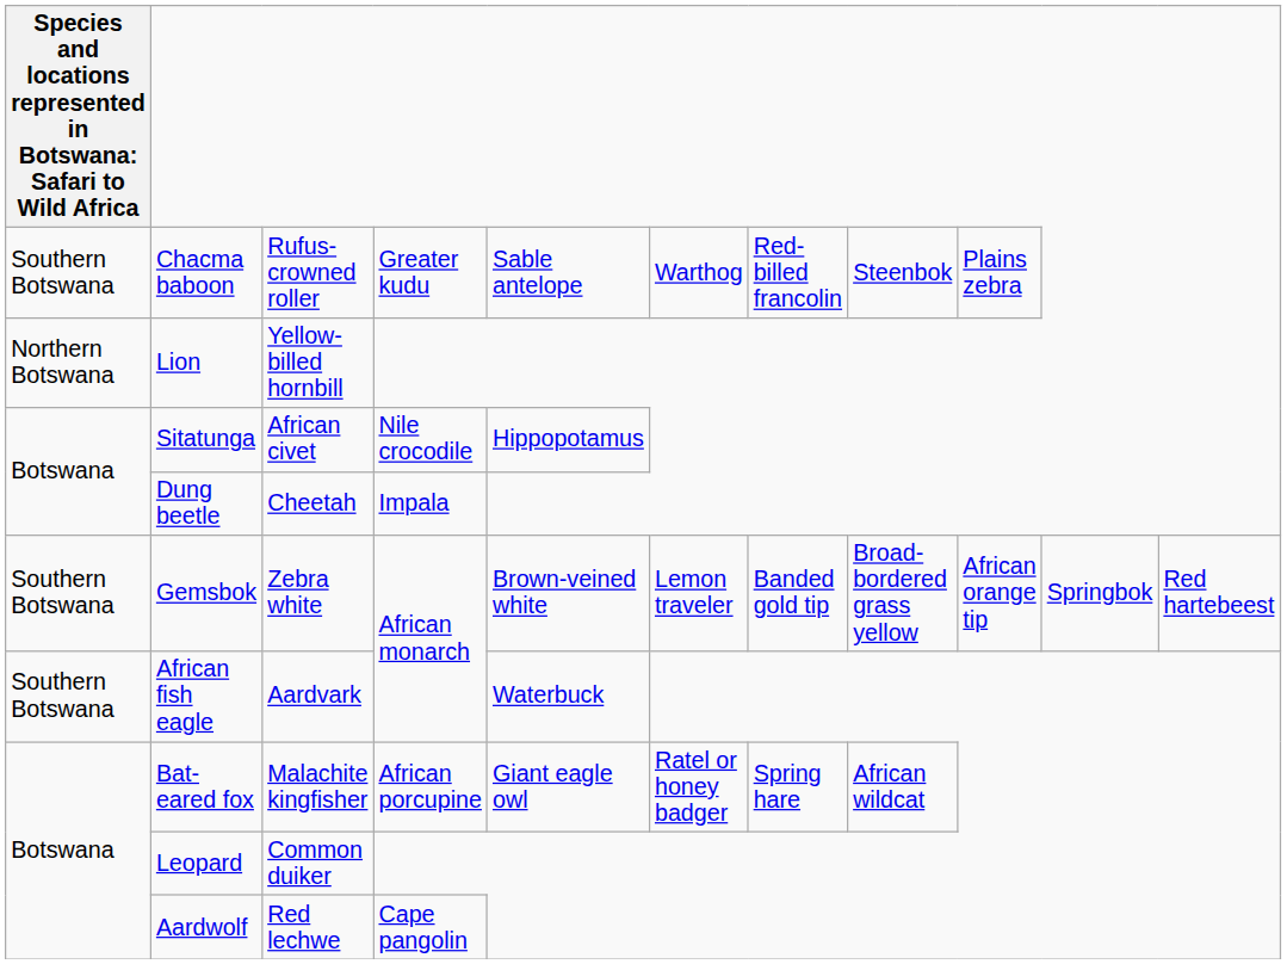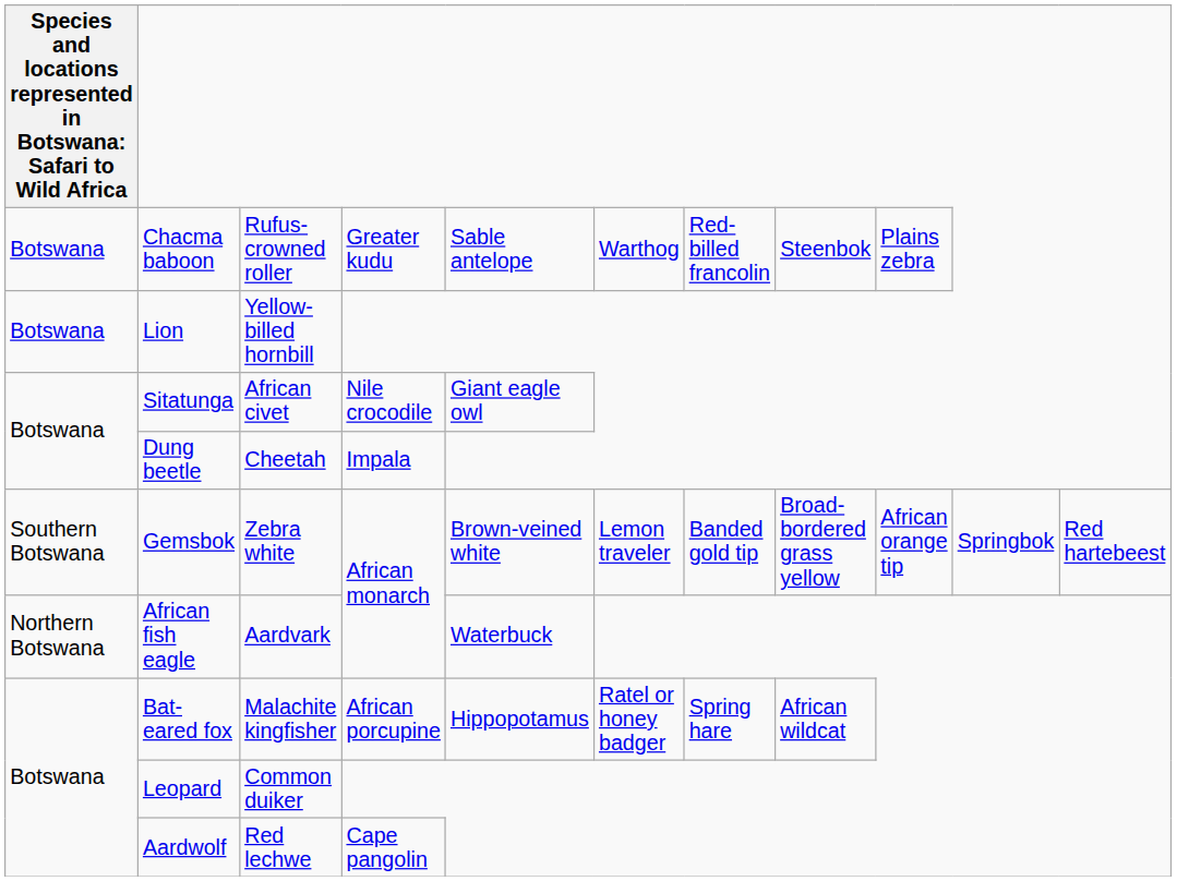Chacma baboon | column 1: Southern Botswana -> Botswana
Lion | column 1: Northern Botswana -> Botswana
Sitatunga | column 5: Hippopotamus -> Giant eagle owl
African fish eagle | column 1: Southern Botswana -> Northern Botswana
Bat-eared fox | column 5: Giant eagle owl -> Hippopotamus
